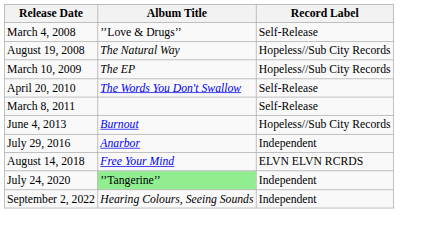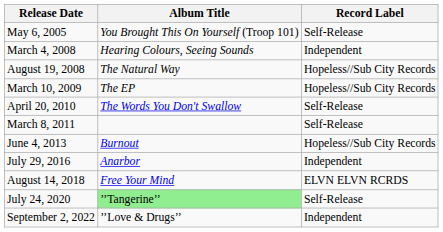+ row: May 6, 2005 | You Brought This On Yourself (Troop 101) | Self-Release
March 4, 2008 | Album Title: ’’Love & Drugs’’ -> Hearing Colours, Seeing Sounds
March 4, 2008 | Record Label: Self-Release -> Independent
July 24, 2020 | Record Label: Independent -> Self-Release
September 2, 2022 | Album Title: Hearing Colours, Seeing Sounds -> ’’Love & Drugs’’
